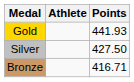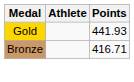- row: Silver | 427.50
